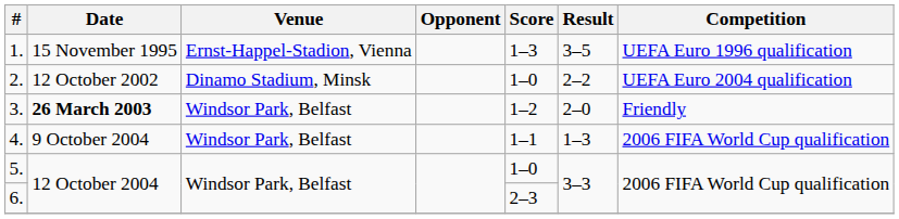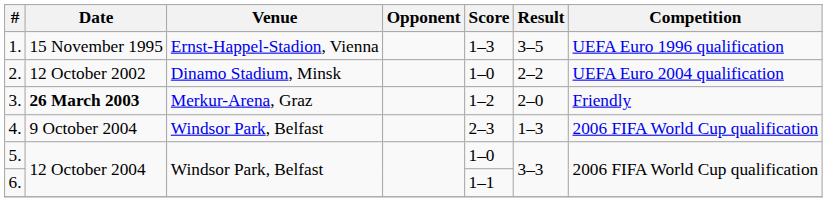3. | Venue: Windsor Park, Belfast -> Merkur-Arena, Graz
4. | Score: 1–1 -> 2–3
6. | Score: 2–3 -> 1–1
